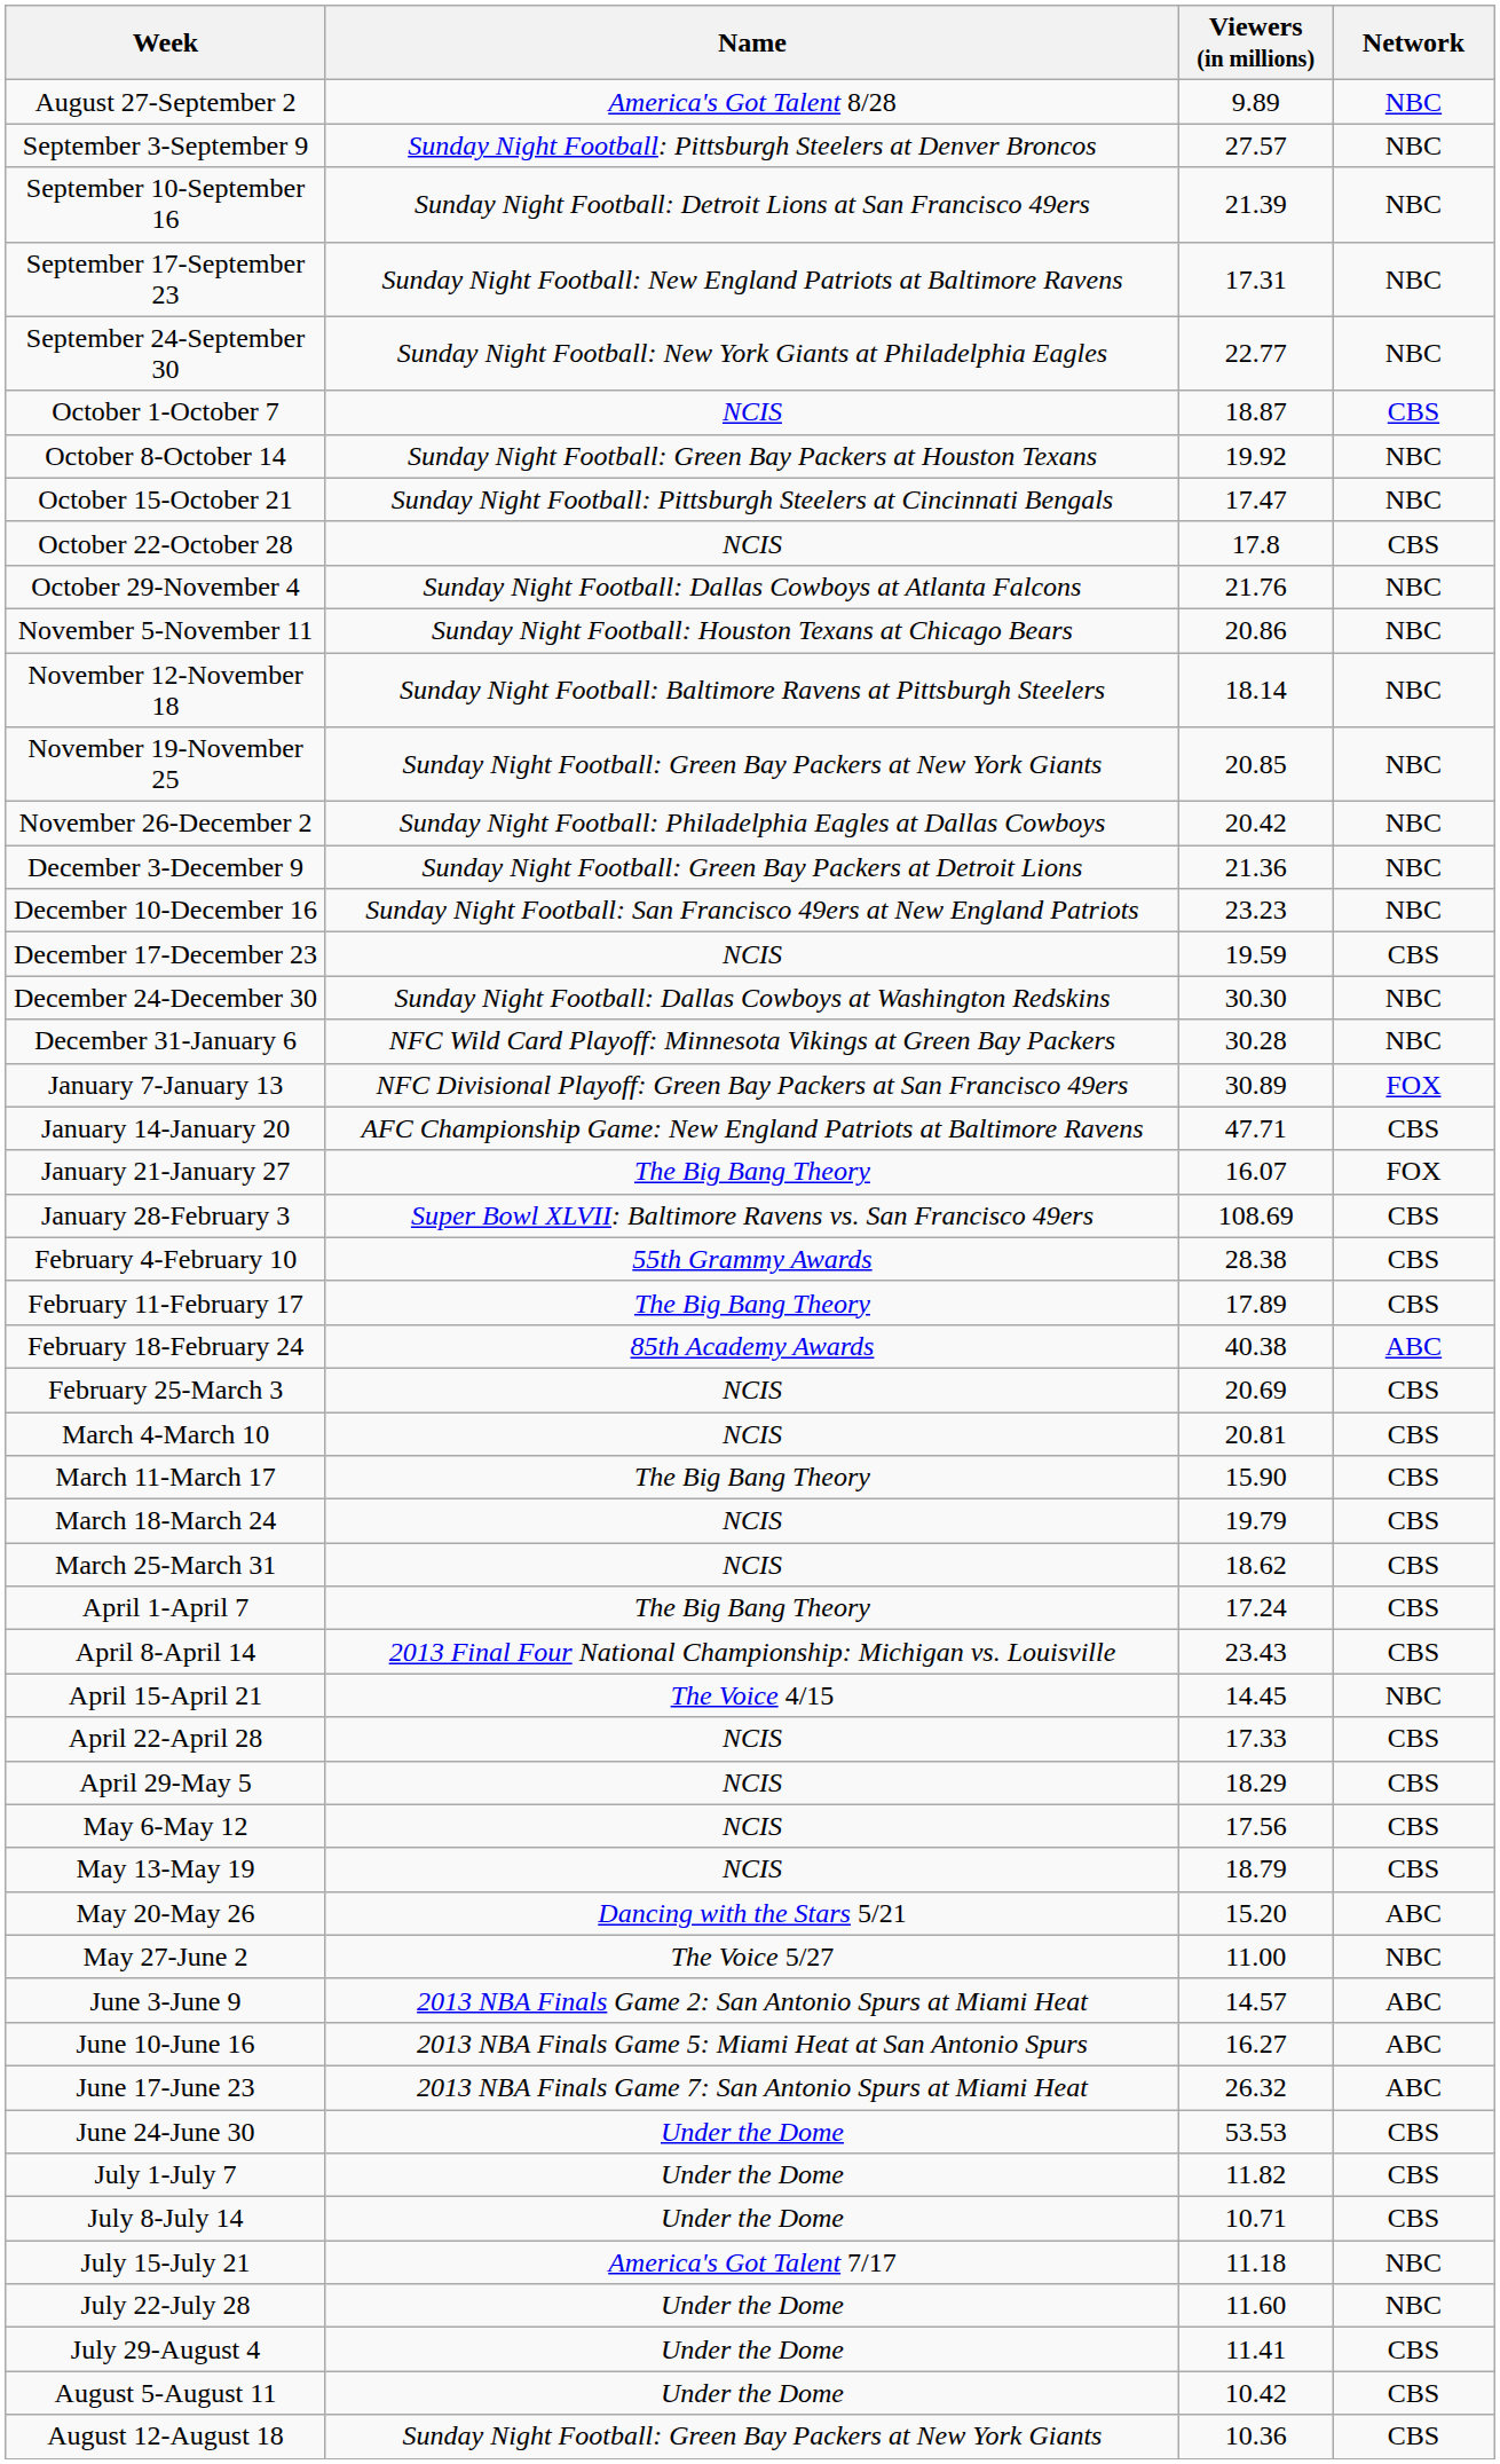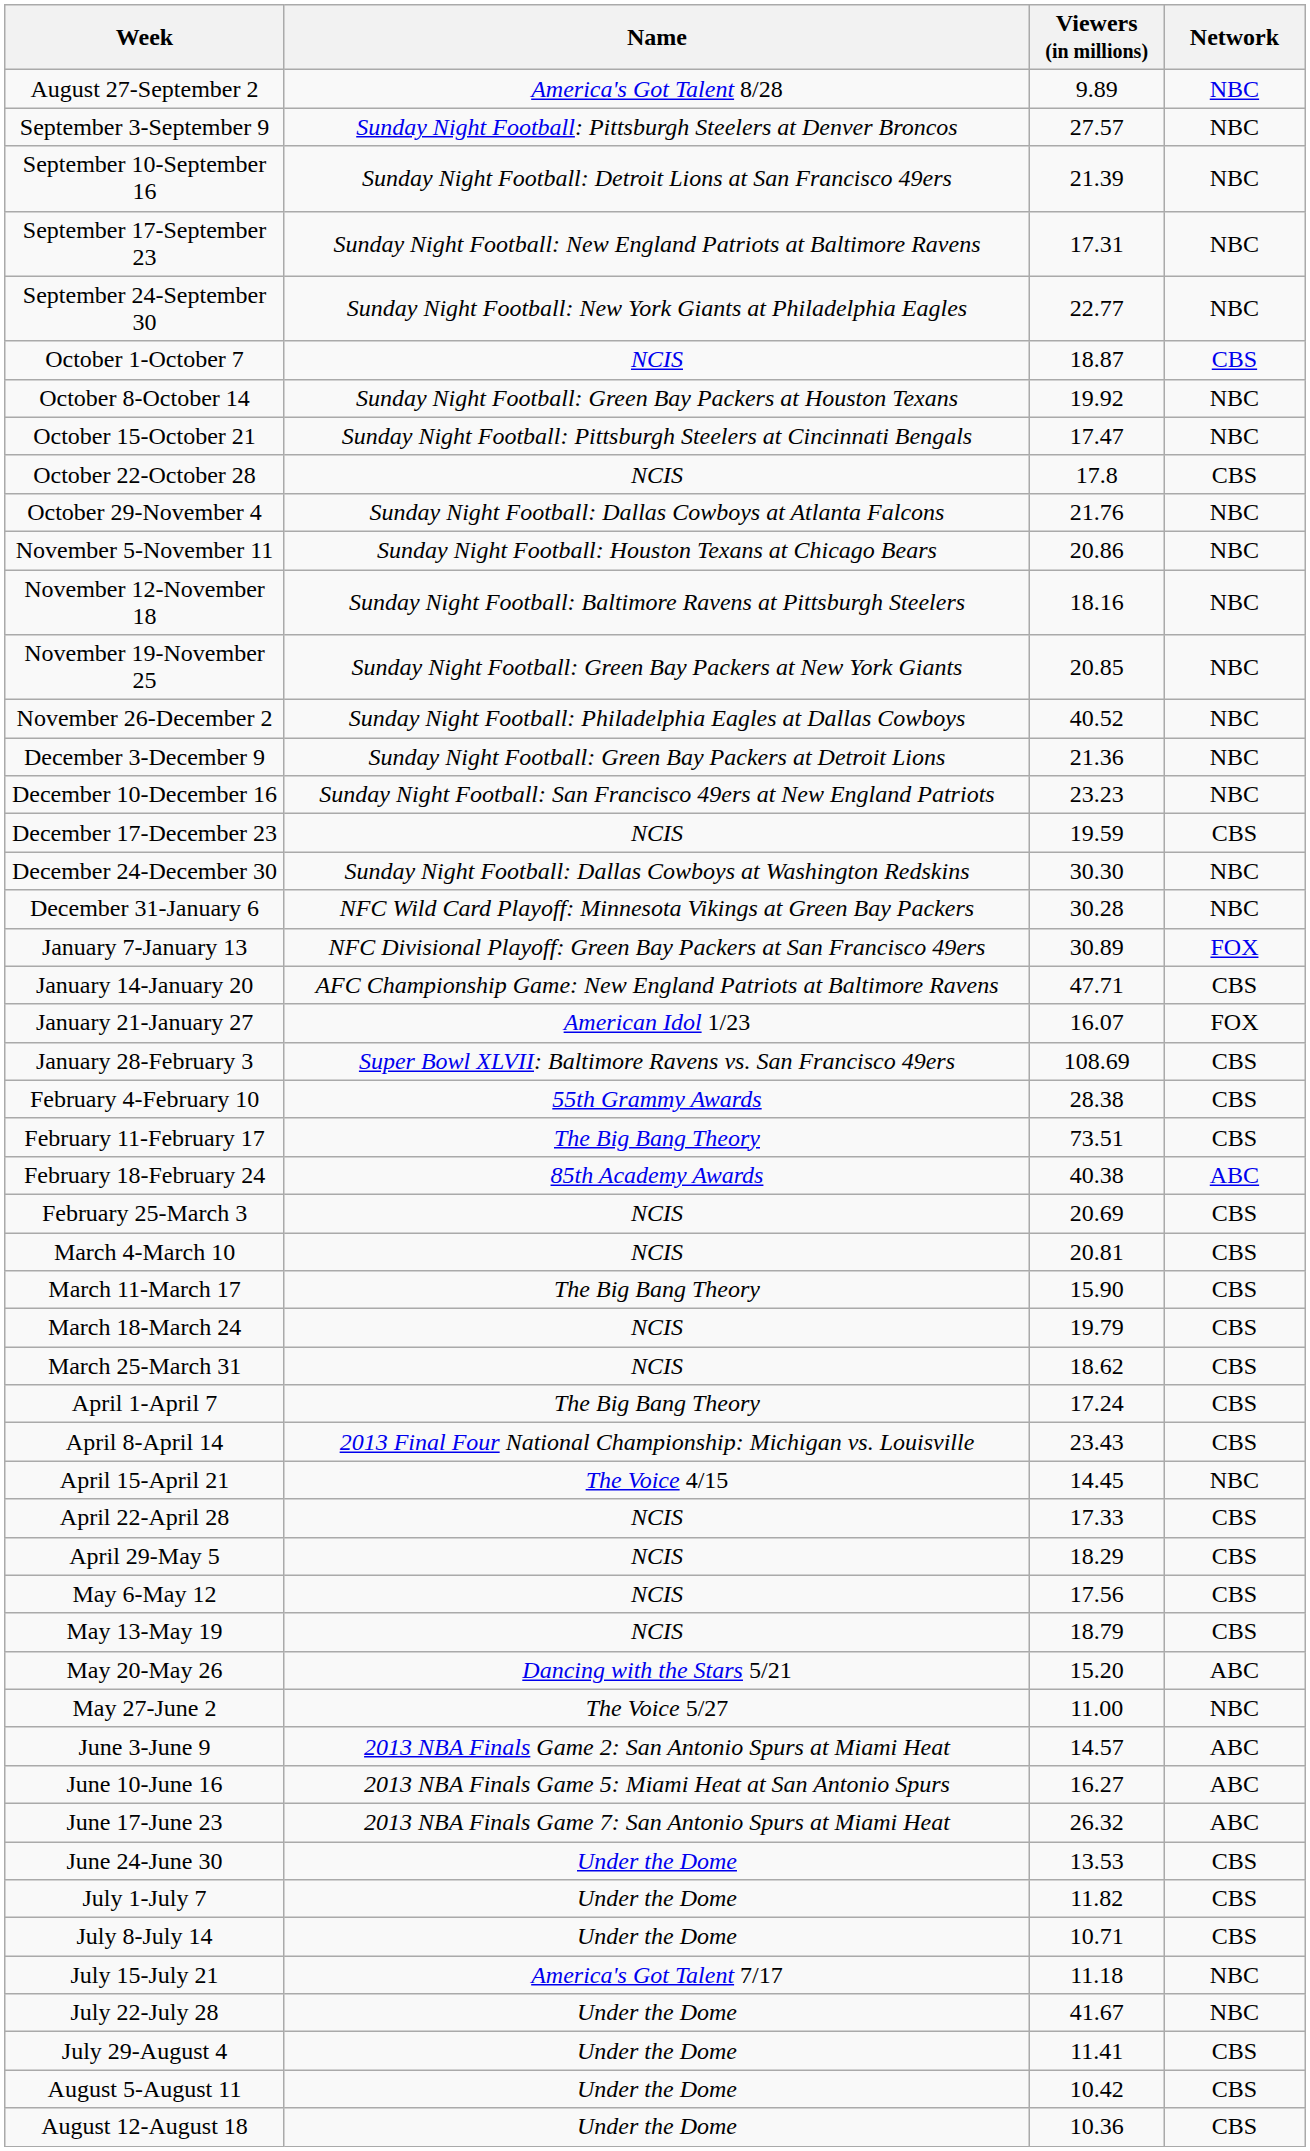November 12-November 18 | Viewers (in millions): 18.14 -> 18.16
November 26-December 2 | Viewers (in millions): 20.42 -> 40.52
January 21-January 27 | Name: The Big Bang Theory -> American Idol 1/23
February 11-February 17 | Viewers (in millions): 17.89 -> 73.51
June 24-June 30 | Viewers (in millions): 53.53 -> 13.53
July 22-July 28 | Viewers (in millions): 11.60 -> 41.67
August 12-August 18 | Name: Sunday Night Football: Green Bay Packers at New York Giants -> Under the Dome
